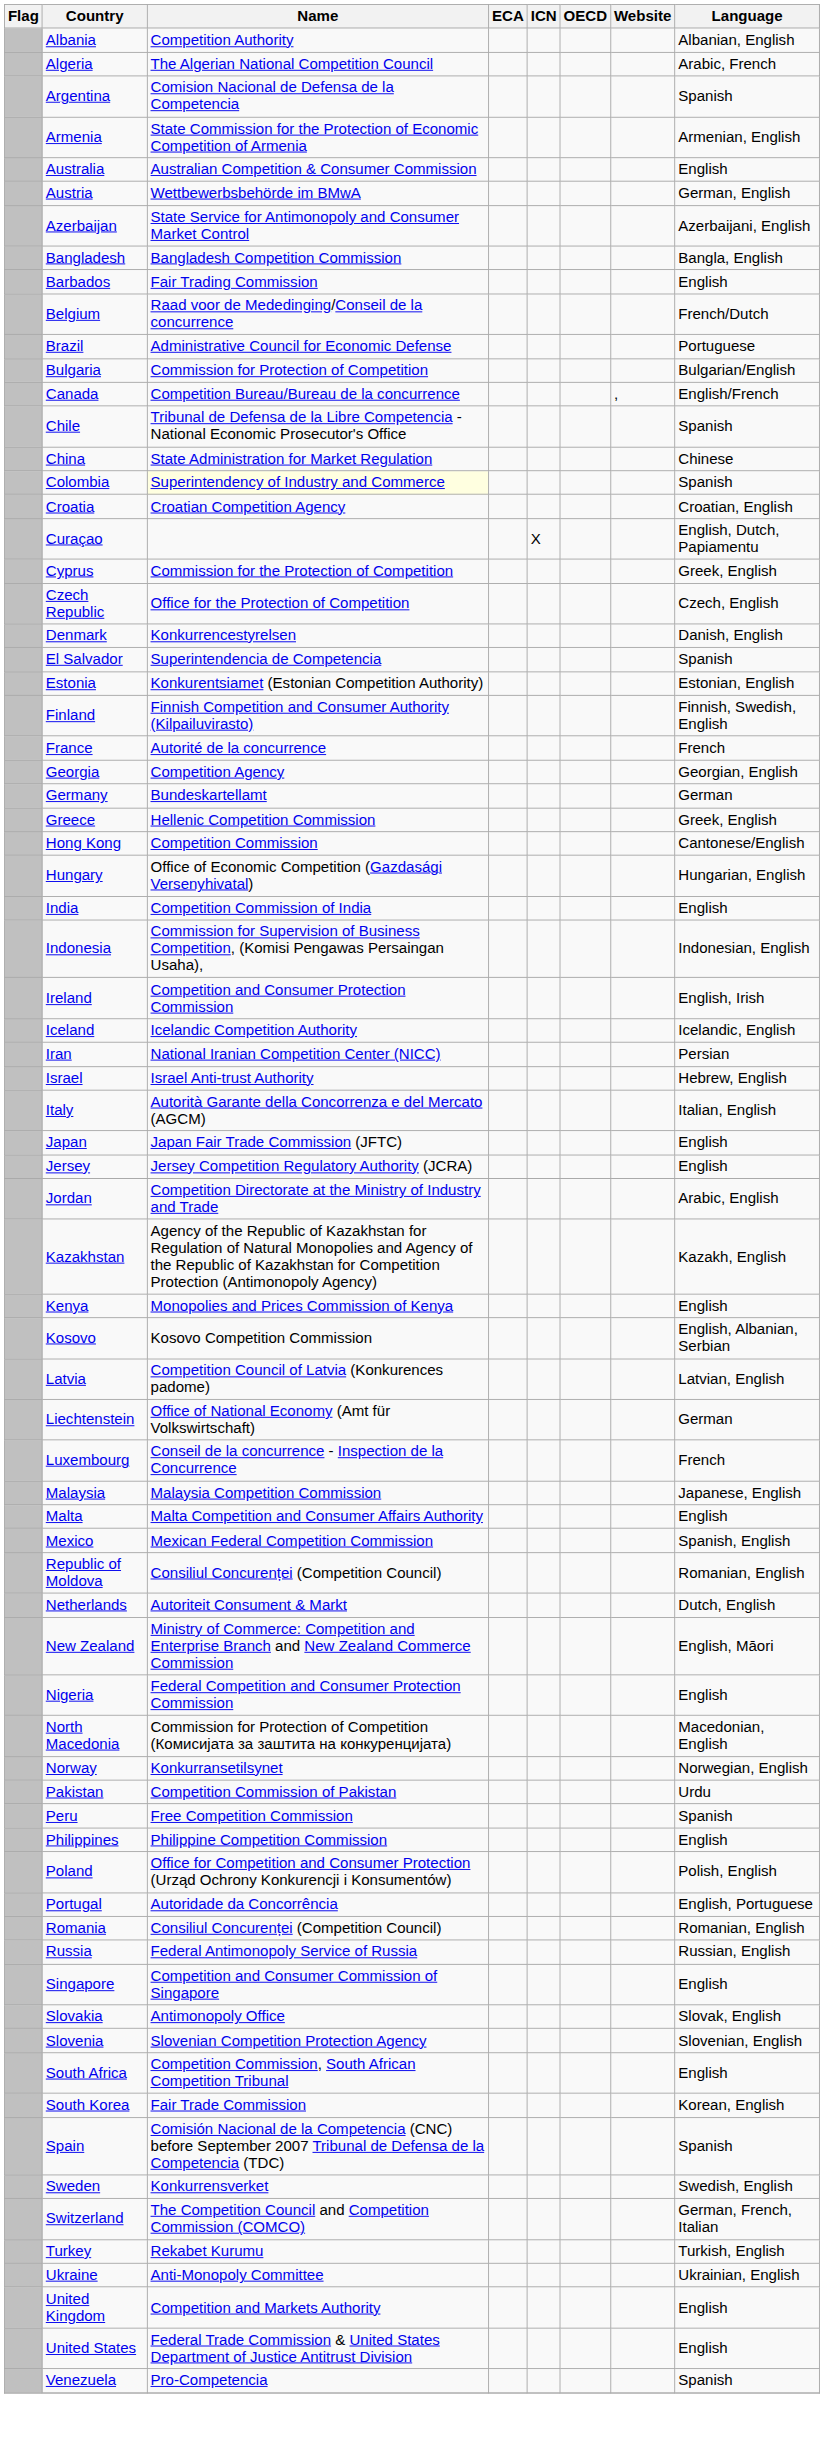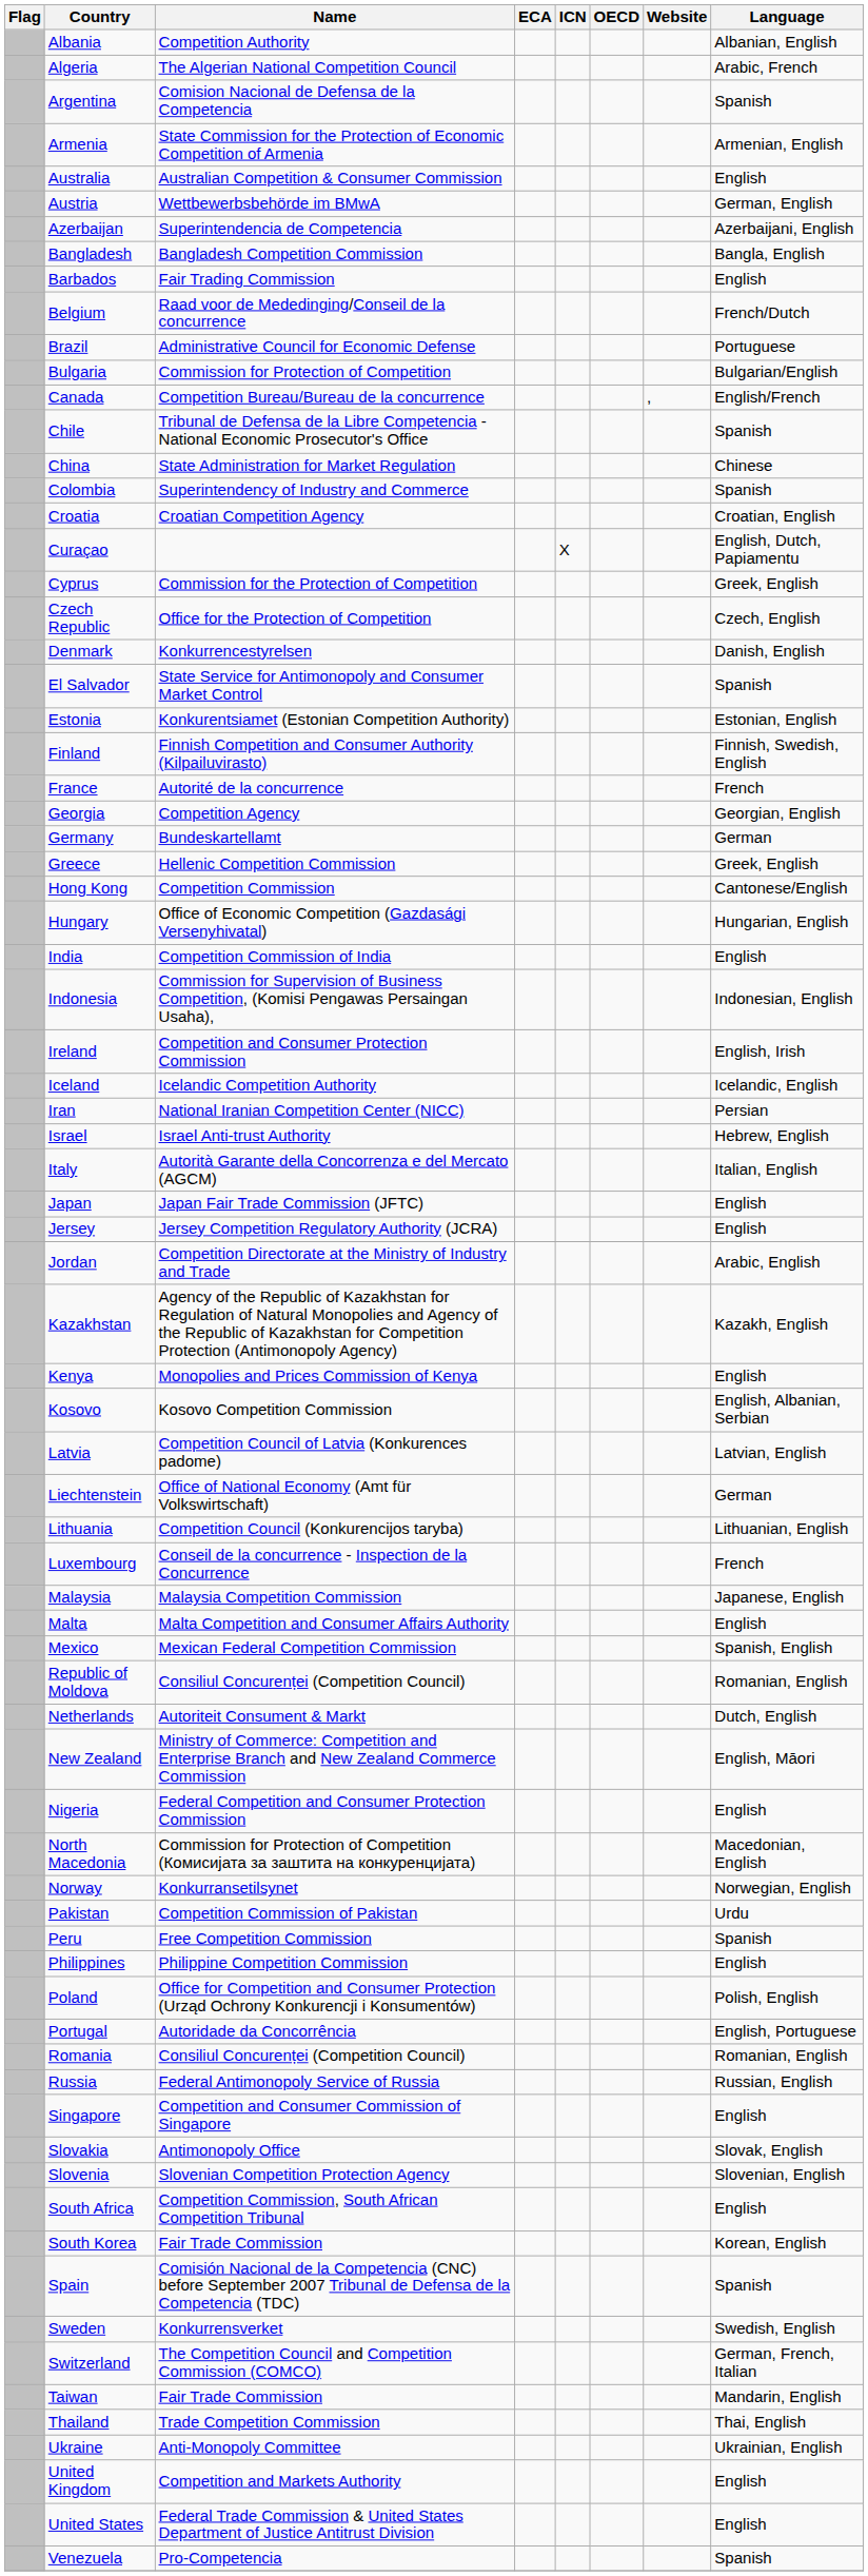Azerbaijan | Name: State Service for Antimonopoly and Consumer Market Control -> Superintendencia de Competencia
Colombia | Name: lightyellow background -> no background
El Salvador | Name: Superintendencia de Competencia -> State Service for Antimonopoly and Consumer Market Control
+ row: Lithuania | Competition Council (Konkurencijos taryba) | Lithuanian, English
+ row: Taiwan | Fair Trade Commission | Mandarin, English
+ row: Thailand | Trade Competition Commission | Thai, English
- row: Turkey | Rekabet Kurumu | Turkish, English
